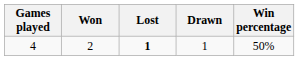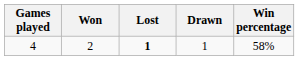4 | Win percentage: 50% -> 58%
